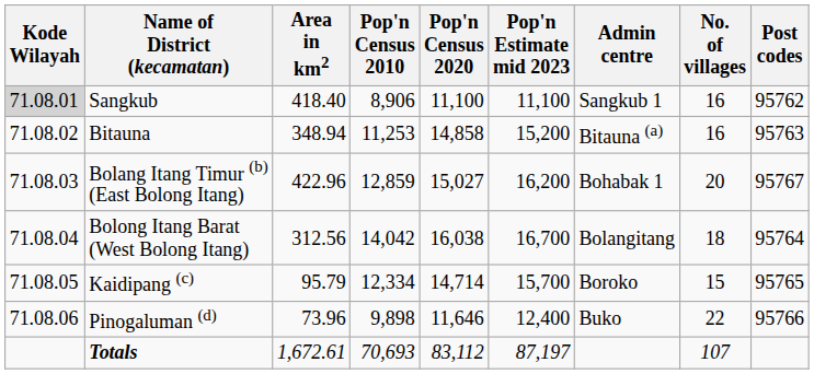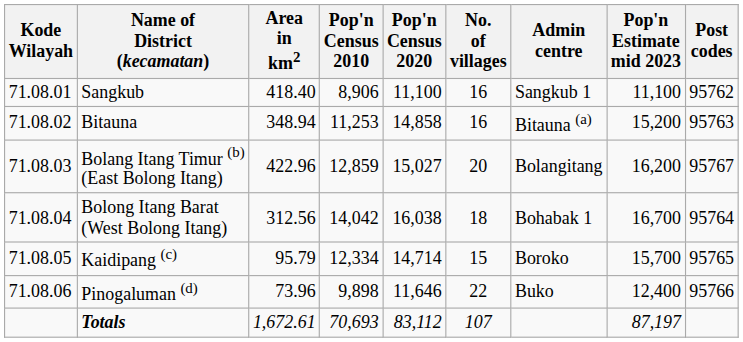columns swapped: Pop'n Estimate mid 2023 <-> No. of villages
Sangkub | Kode Wilayah: lightgrey background -> no background
Bolang Itang Timur (b) (East Bolong Itang) | Admin centre: Bohabak 1 -> Bolangitang
Bolong Itang Barat (West Bolong Itang) | Admin centre: Bolangitang -> Bohabak 1
